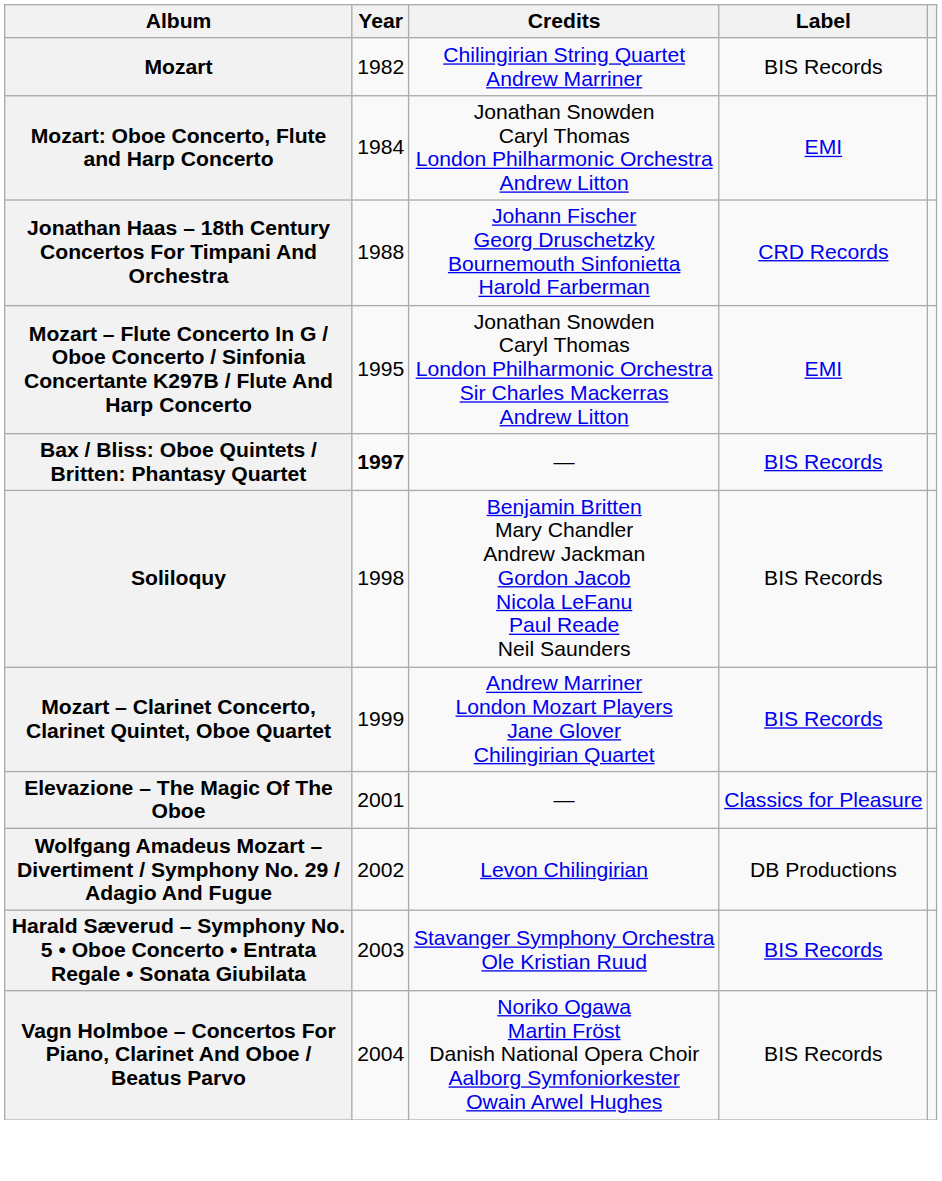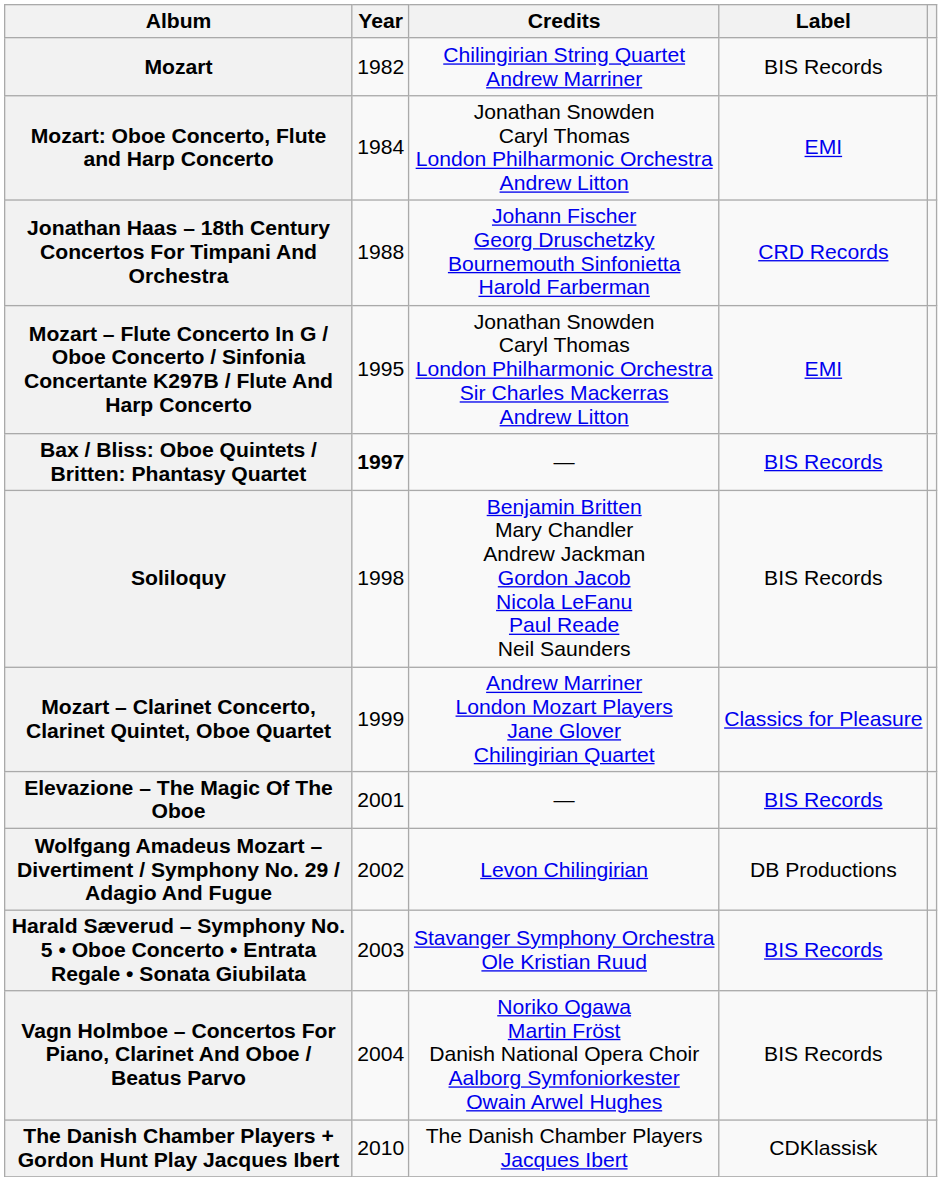Mozart – Clarinet Concerto, Clarinet Quintet, Oboe Quartet | Label: BIS Records -> Classics for Pleasure
Elevazione – The Magic Of The Oboe | Label: Classics for Pleasure -> BIS Records
+ row: The Danish Chamber Players + Gordon Hunt Play Jacques Ibert | 2010 | The Danish Chamber Players Jacques Ibert | CDKlassisk
